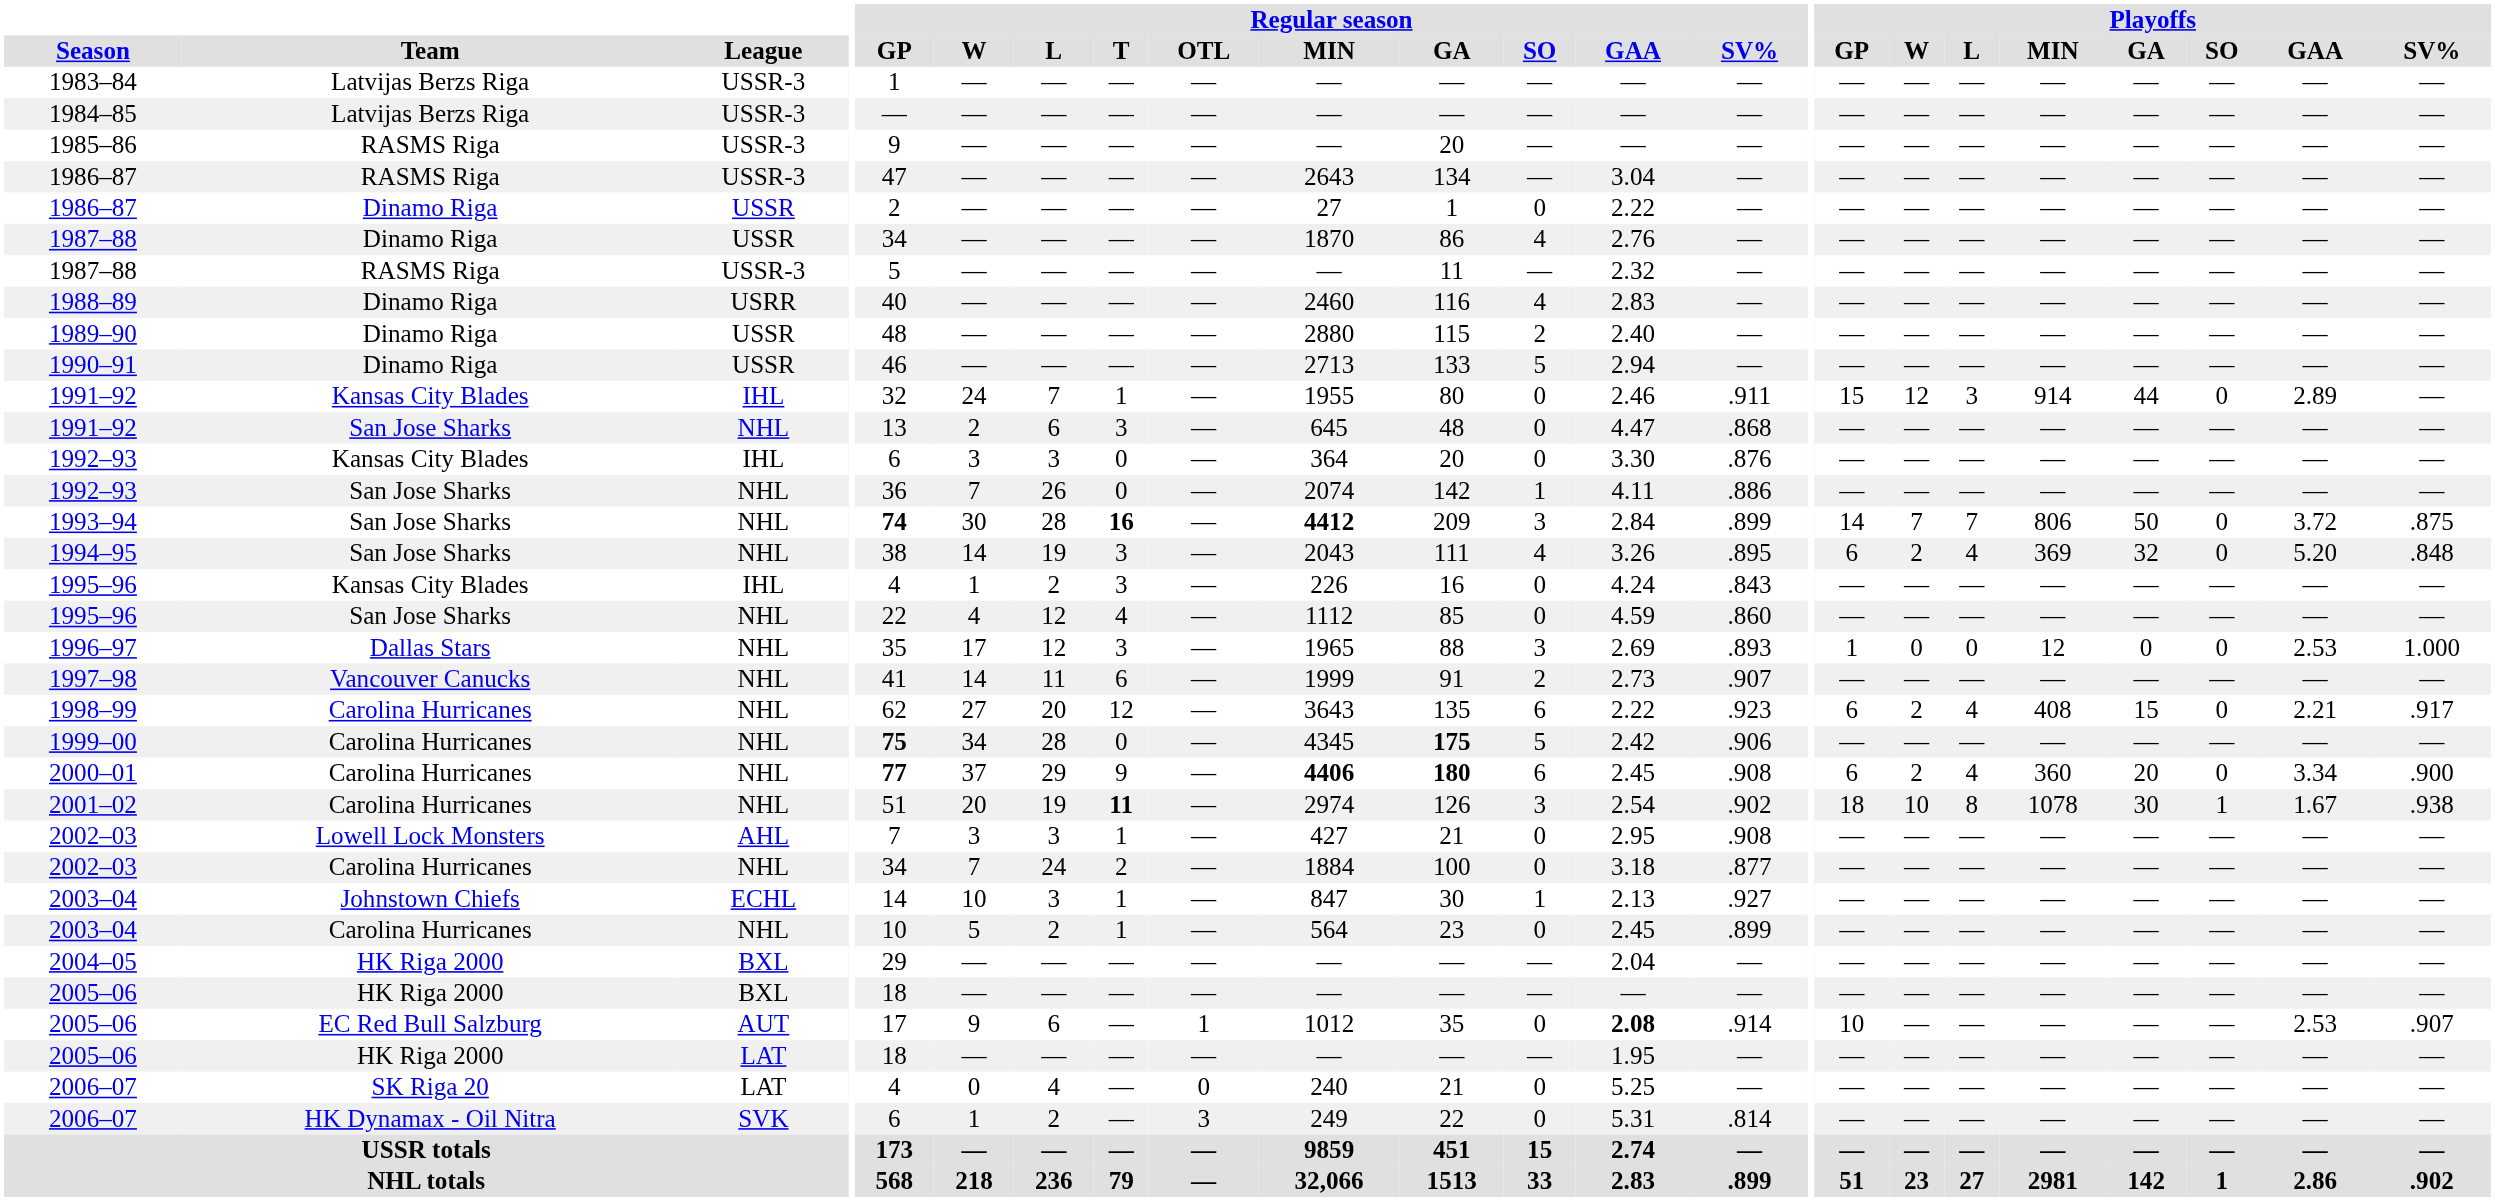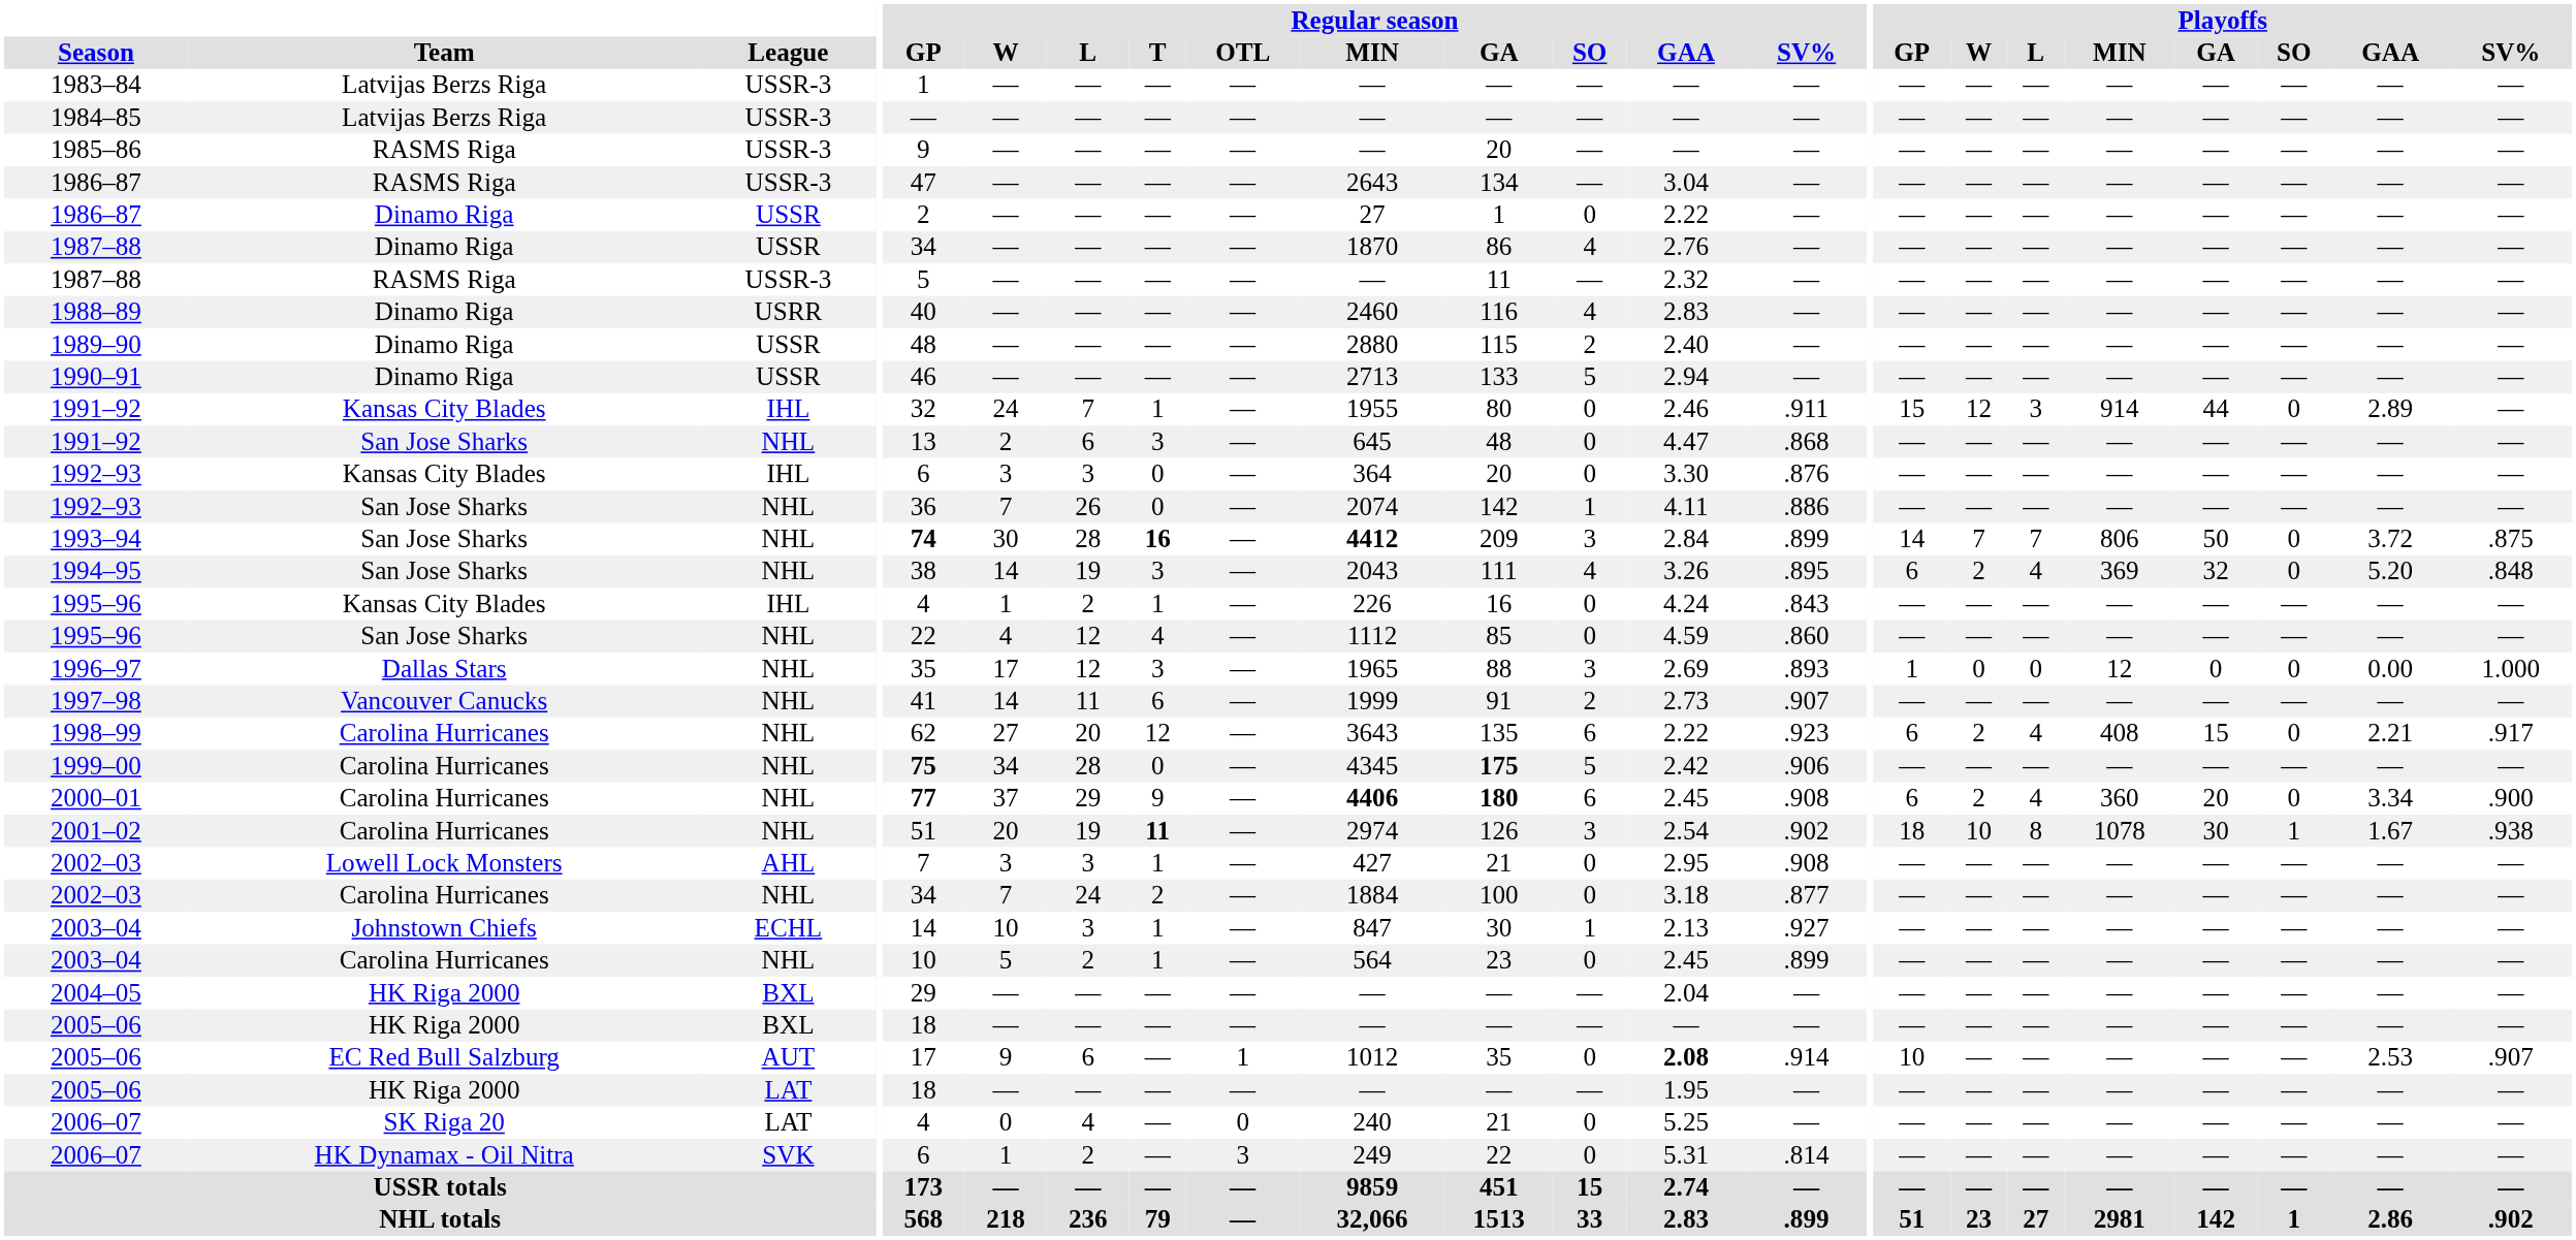1995–96 / IHL | Regular season / T: 3 -> 1
1996–97 | Playoffs / GAA: 2.53 -> 0.00
